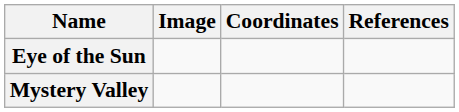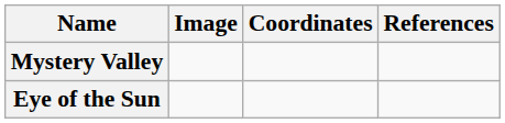rows swapped: Eye of the Sun <-> Mystery Valley
